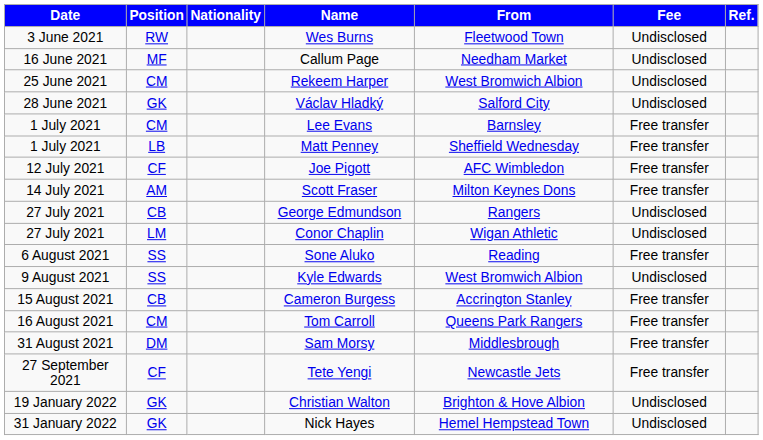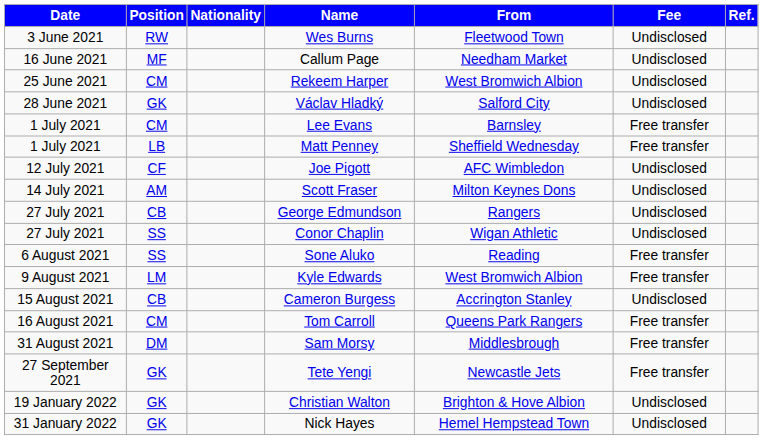Joe Pigott | Fee: Free transfer -> Undisclosed
Scott Fraser | Fee: Free transfer -> Undisclosed
Conor Chaplin | Position: LM -> SS
Kyle Edwards | Position: SS -> LM
Kyle Edwards | Fee: Undisclosed -> Free transfer
Cameron Burgess | Fee: Free transfer -> Undisclosed
Tete Yengi | Position: CF -> GK
